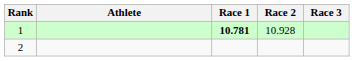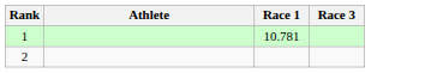- column: Race 2 | 10.928
1 | Race 1: bold -> normal
